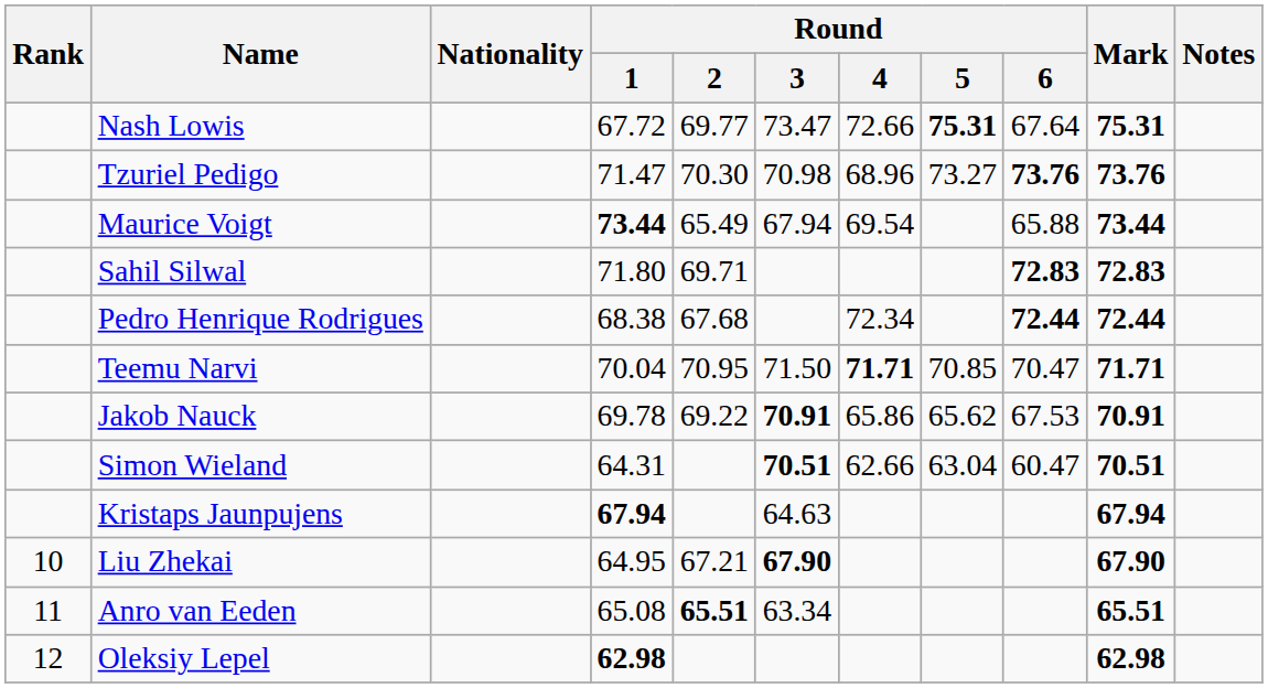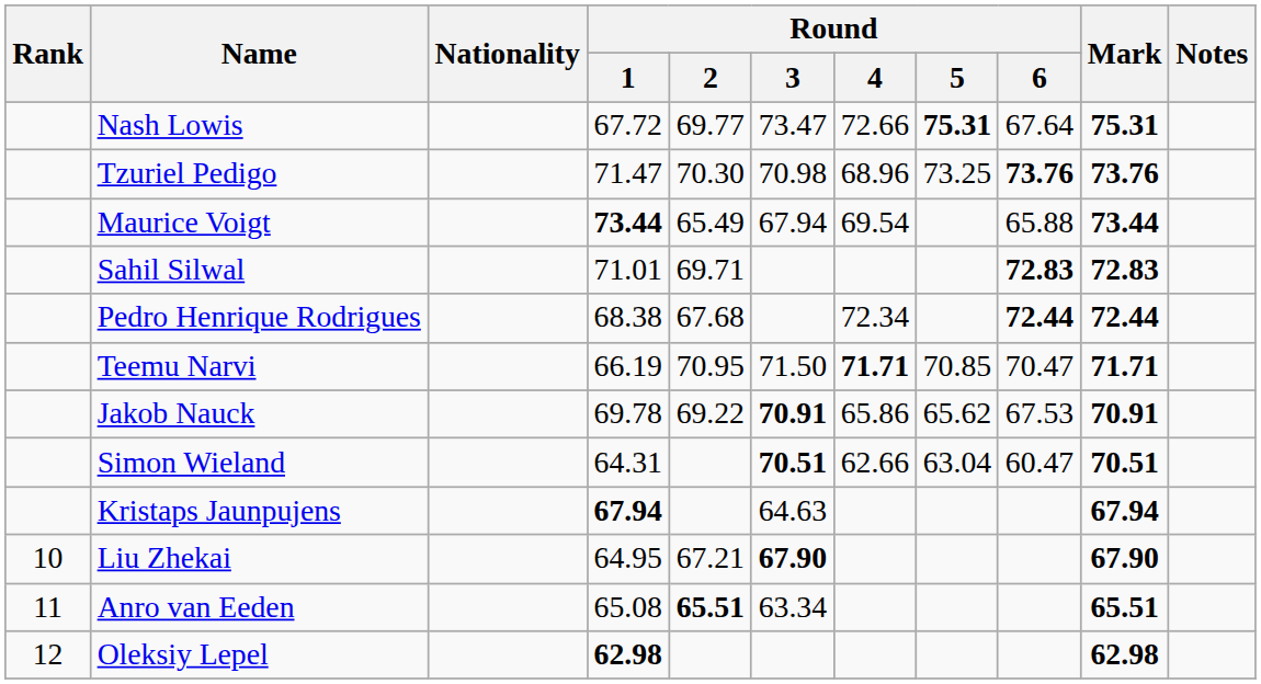Tzuriel Pedigo | Round / 5: 73.27 -> 73.25
Sahil Silwal | Round / 1: 71.80 -> 71.01
Teemu Narvi | Round / 1: 70.04 -> 66.19
